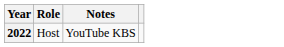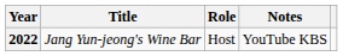+ column: Title | Jang Yun-jeong's Wine Bar
